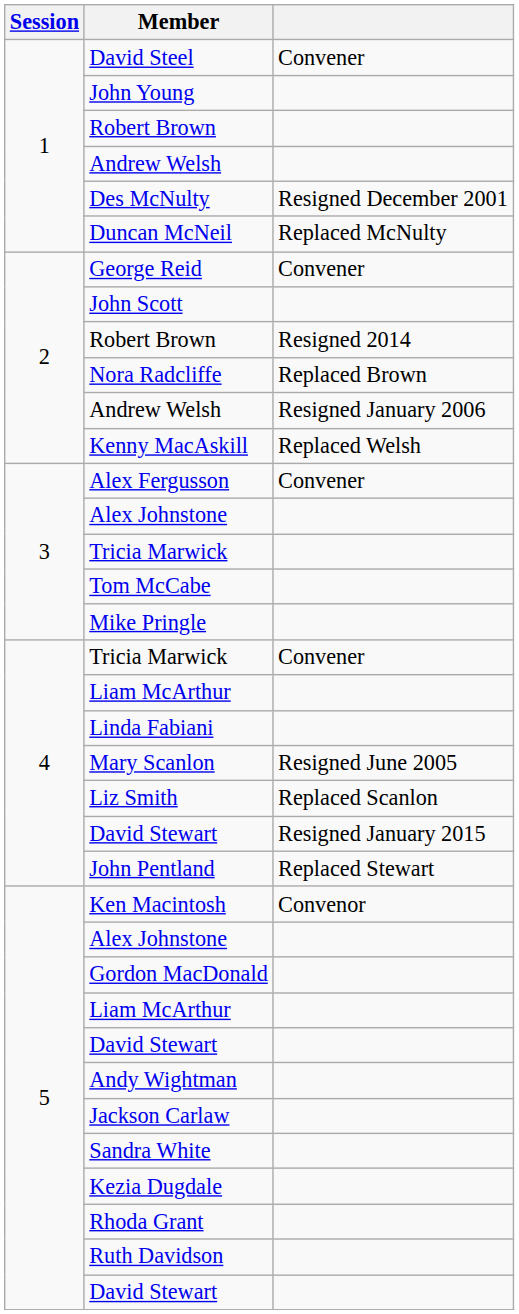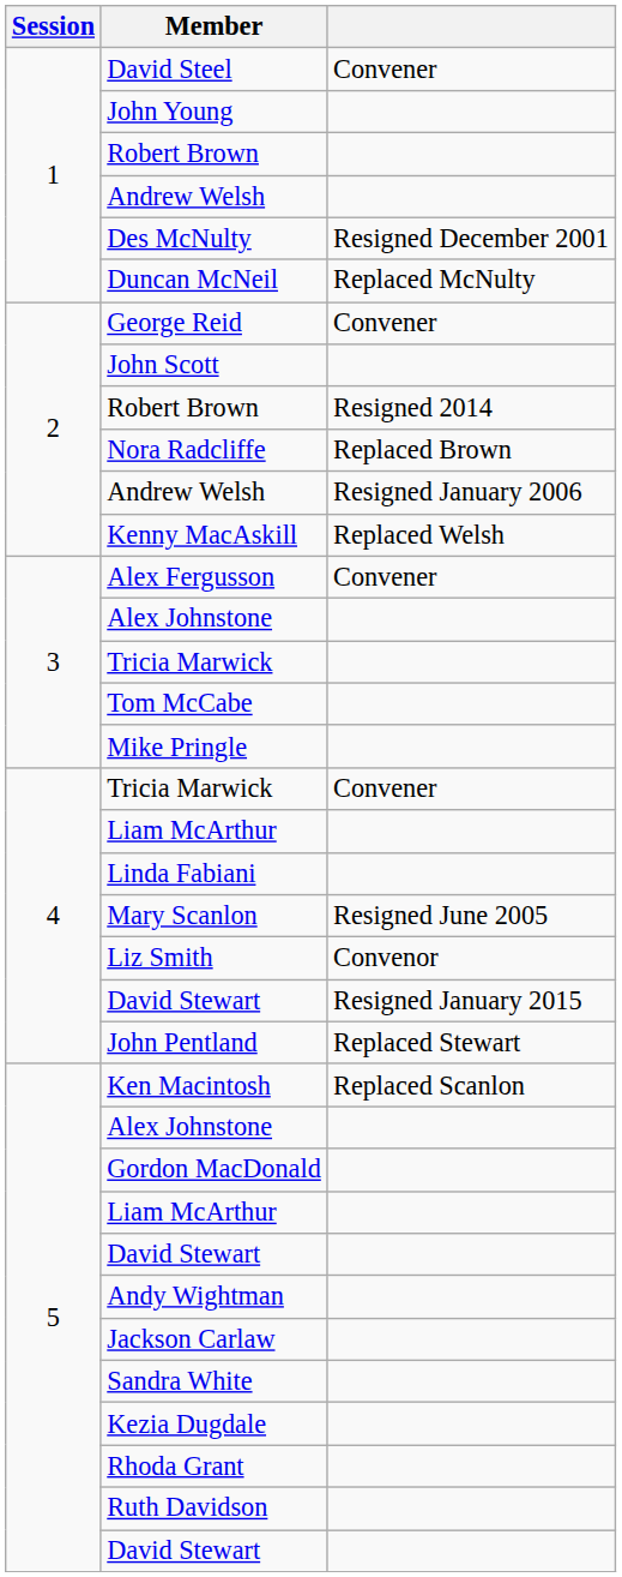Liz Smith | column 3: Replaced Scanlon -> Convenor
Ken Macintosh | column 3: Convenor -> Replaced Scanlon
